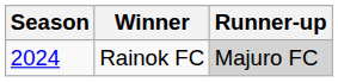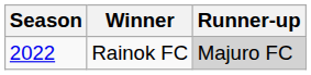Rainok FC | Season: 2024 -> 2022
